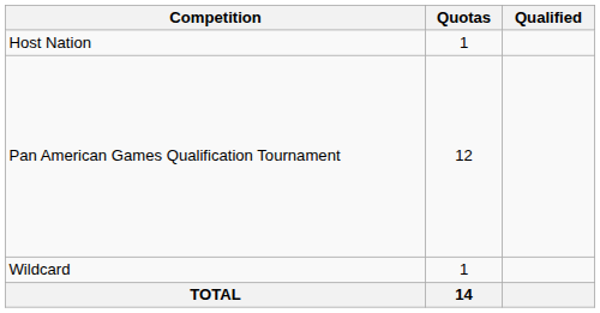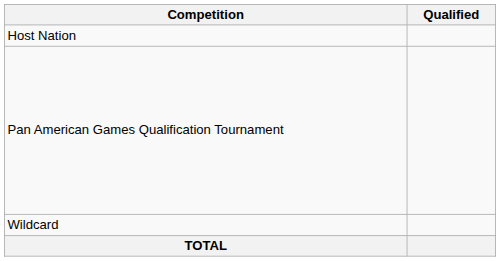- column: Quotas | 1 | 12 | 1 | 14
